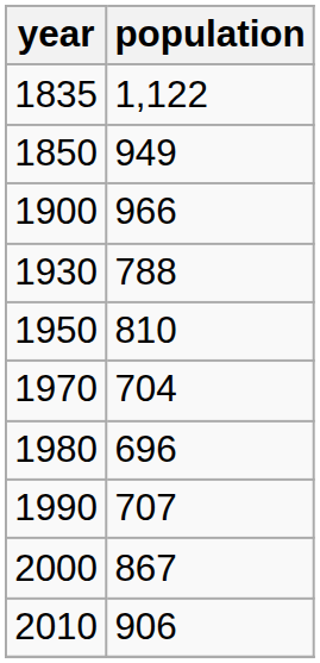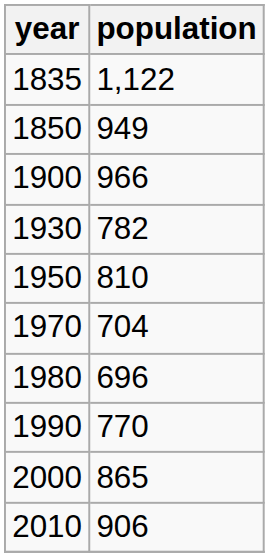1930 | population: 788 -> 782
1990 | population: 707 -> 770
2000 | population: 867 -> 865
